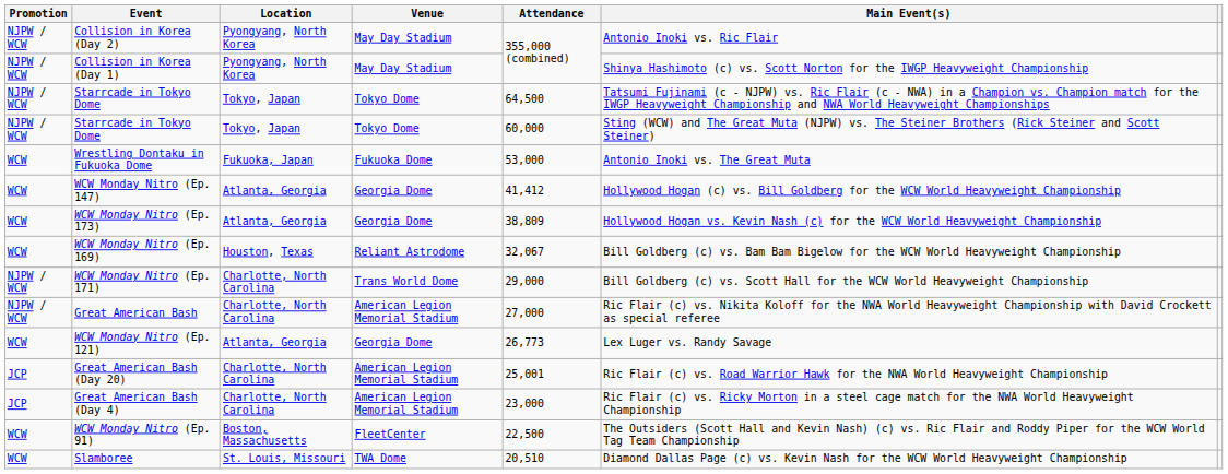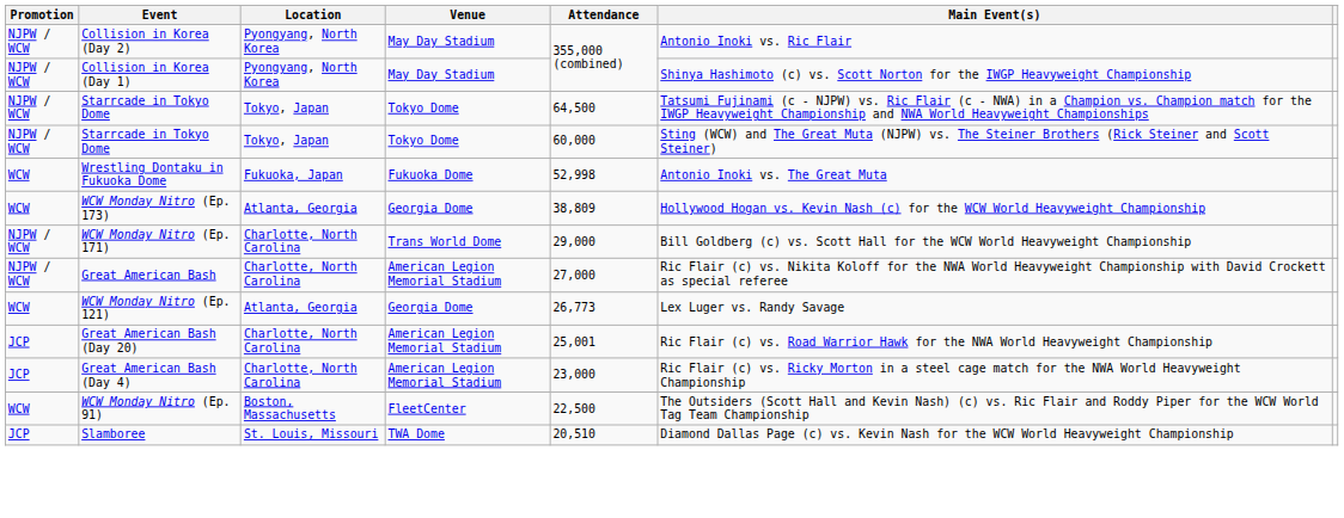Wrestling Dontaku in Fukuoka Dome | Attendance: 53,000 -> 52,998
- row: WCW | WCW Monday Nitro (Ep. 147) | Atlanta, Georgia | Georgia Dome | 41,412 | Hollywood Hogan (c) vs. Bill Goldberg for the WCW World Heavyweight Championship
- row: WCW | WCW Monday Nitro (Ep. 169) | Houston, Texas | Reliant Astrodome | 32,067 | Bill Goldberg (c) vs. Bam Bam Bigelow for the WCW World Heavyweight Championship
Slamboree | Promotion: WCW -> JCP
